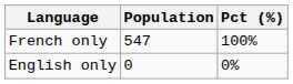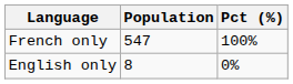English only | Population: 0 -> 8
